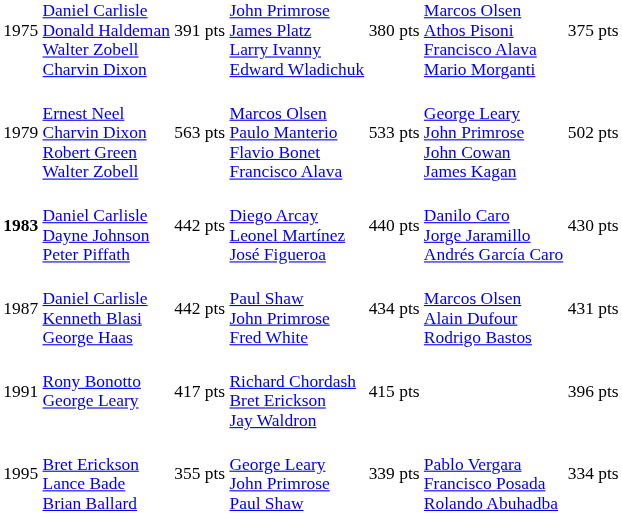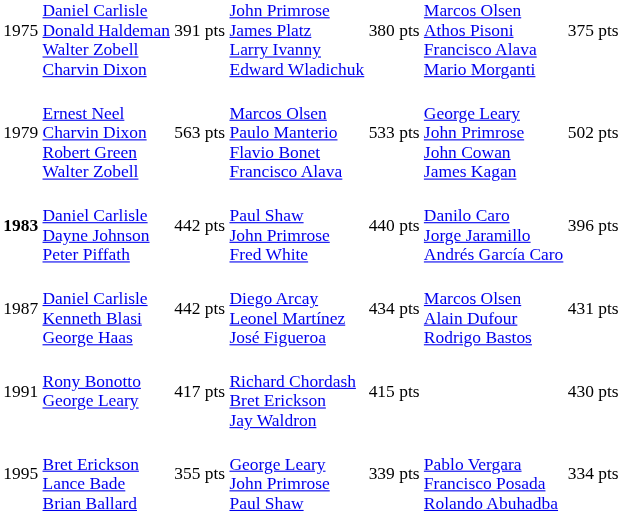Daniel Carlisle Dayne Johnson Peter Piffath | column 4: Diego Arcay Leonel Martínez José Figueroa -> Paul Shaw John Primrose Fred White
Daniel Carlisle Dayne Johnson Peter Piffath | column 7: 430 pts -> 396 pts
Daniel Carlisle Kenneth Blasi George Haas | column 4: Paul Shaw John Primrose Fred White -> Diego Arcay Leonel Martínez José Figueroa
Rony Bonotto George Leary | column 7: 396 pts -> 430 pts
